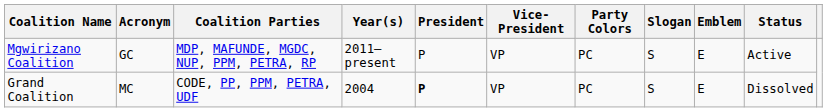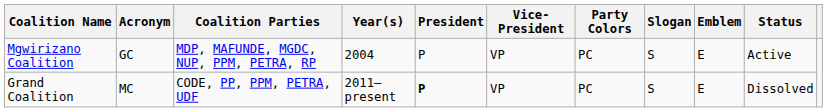Mgwirizano Coalition | Year(s): 2011–present -> 2004
Grand Coalition | Year(s): 2004 -> 2011–present
